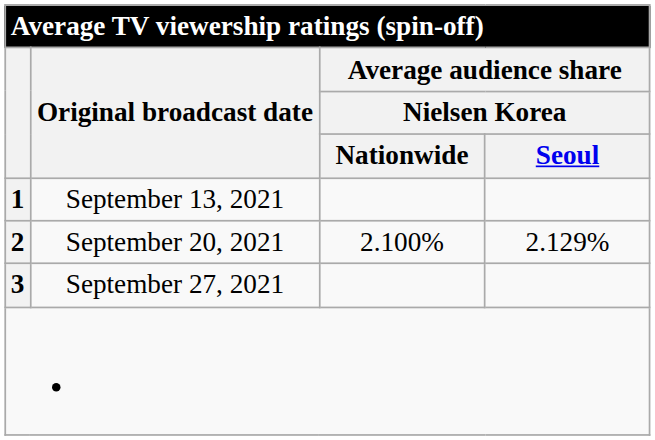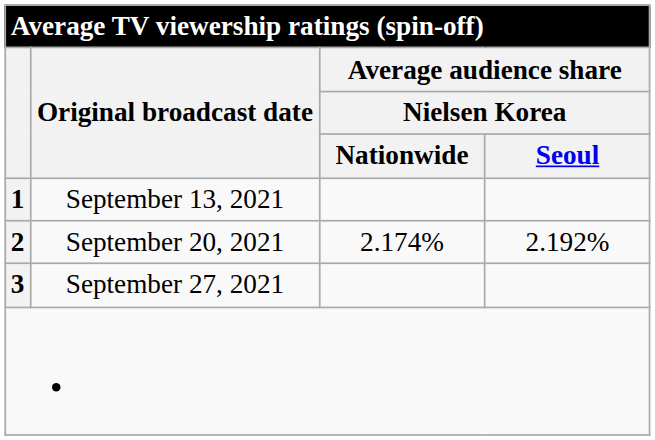September 20, 2021 | Average audience share / Nielsen Korea / Nationwide: 2.100% -> 2.174%
September 20, 2021 | Average audience share / Nielsen Korea / Seoul: 2.129% -> 2.192%
